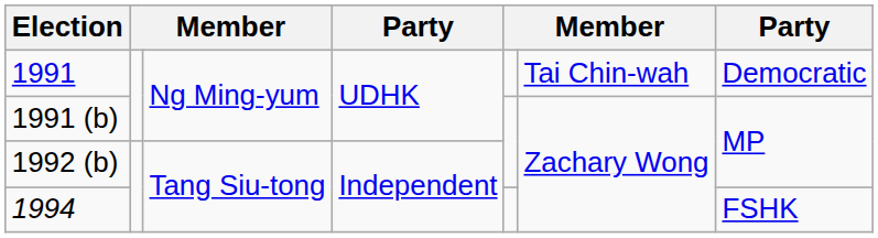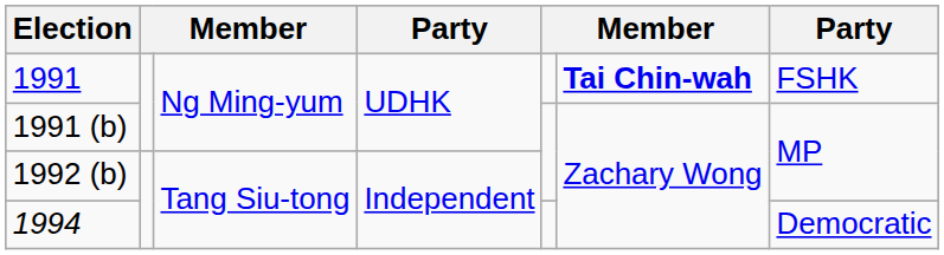1991 | column 6: normal -> bold
1991 | column 7: Democratic -> FSHK
1994 | column 7: FSHK -> Democratic
